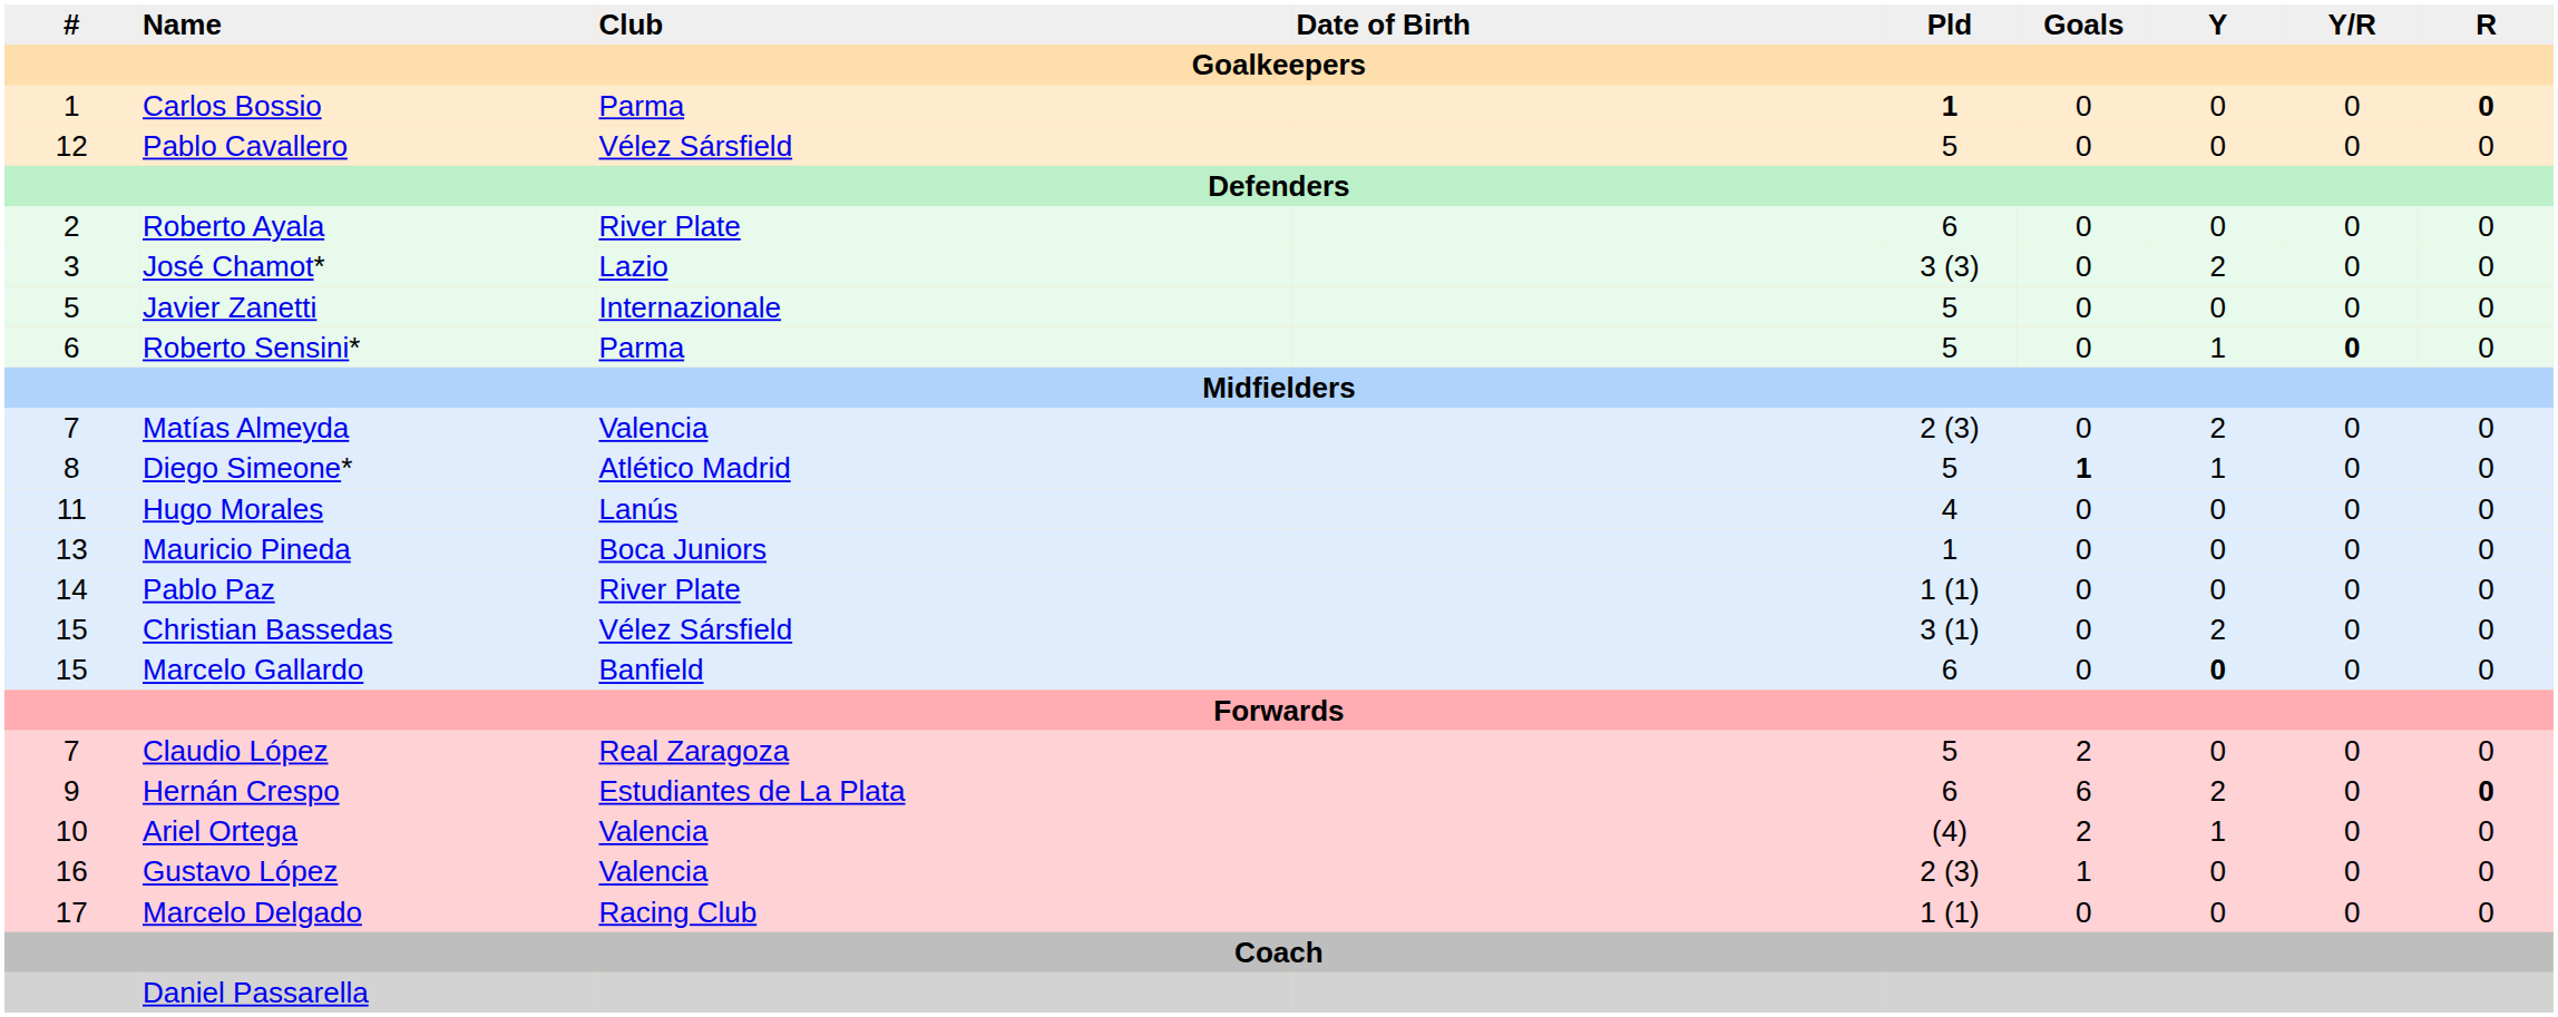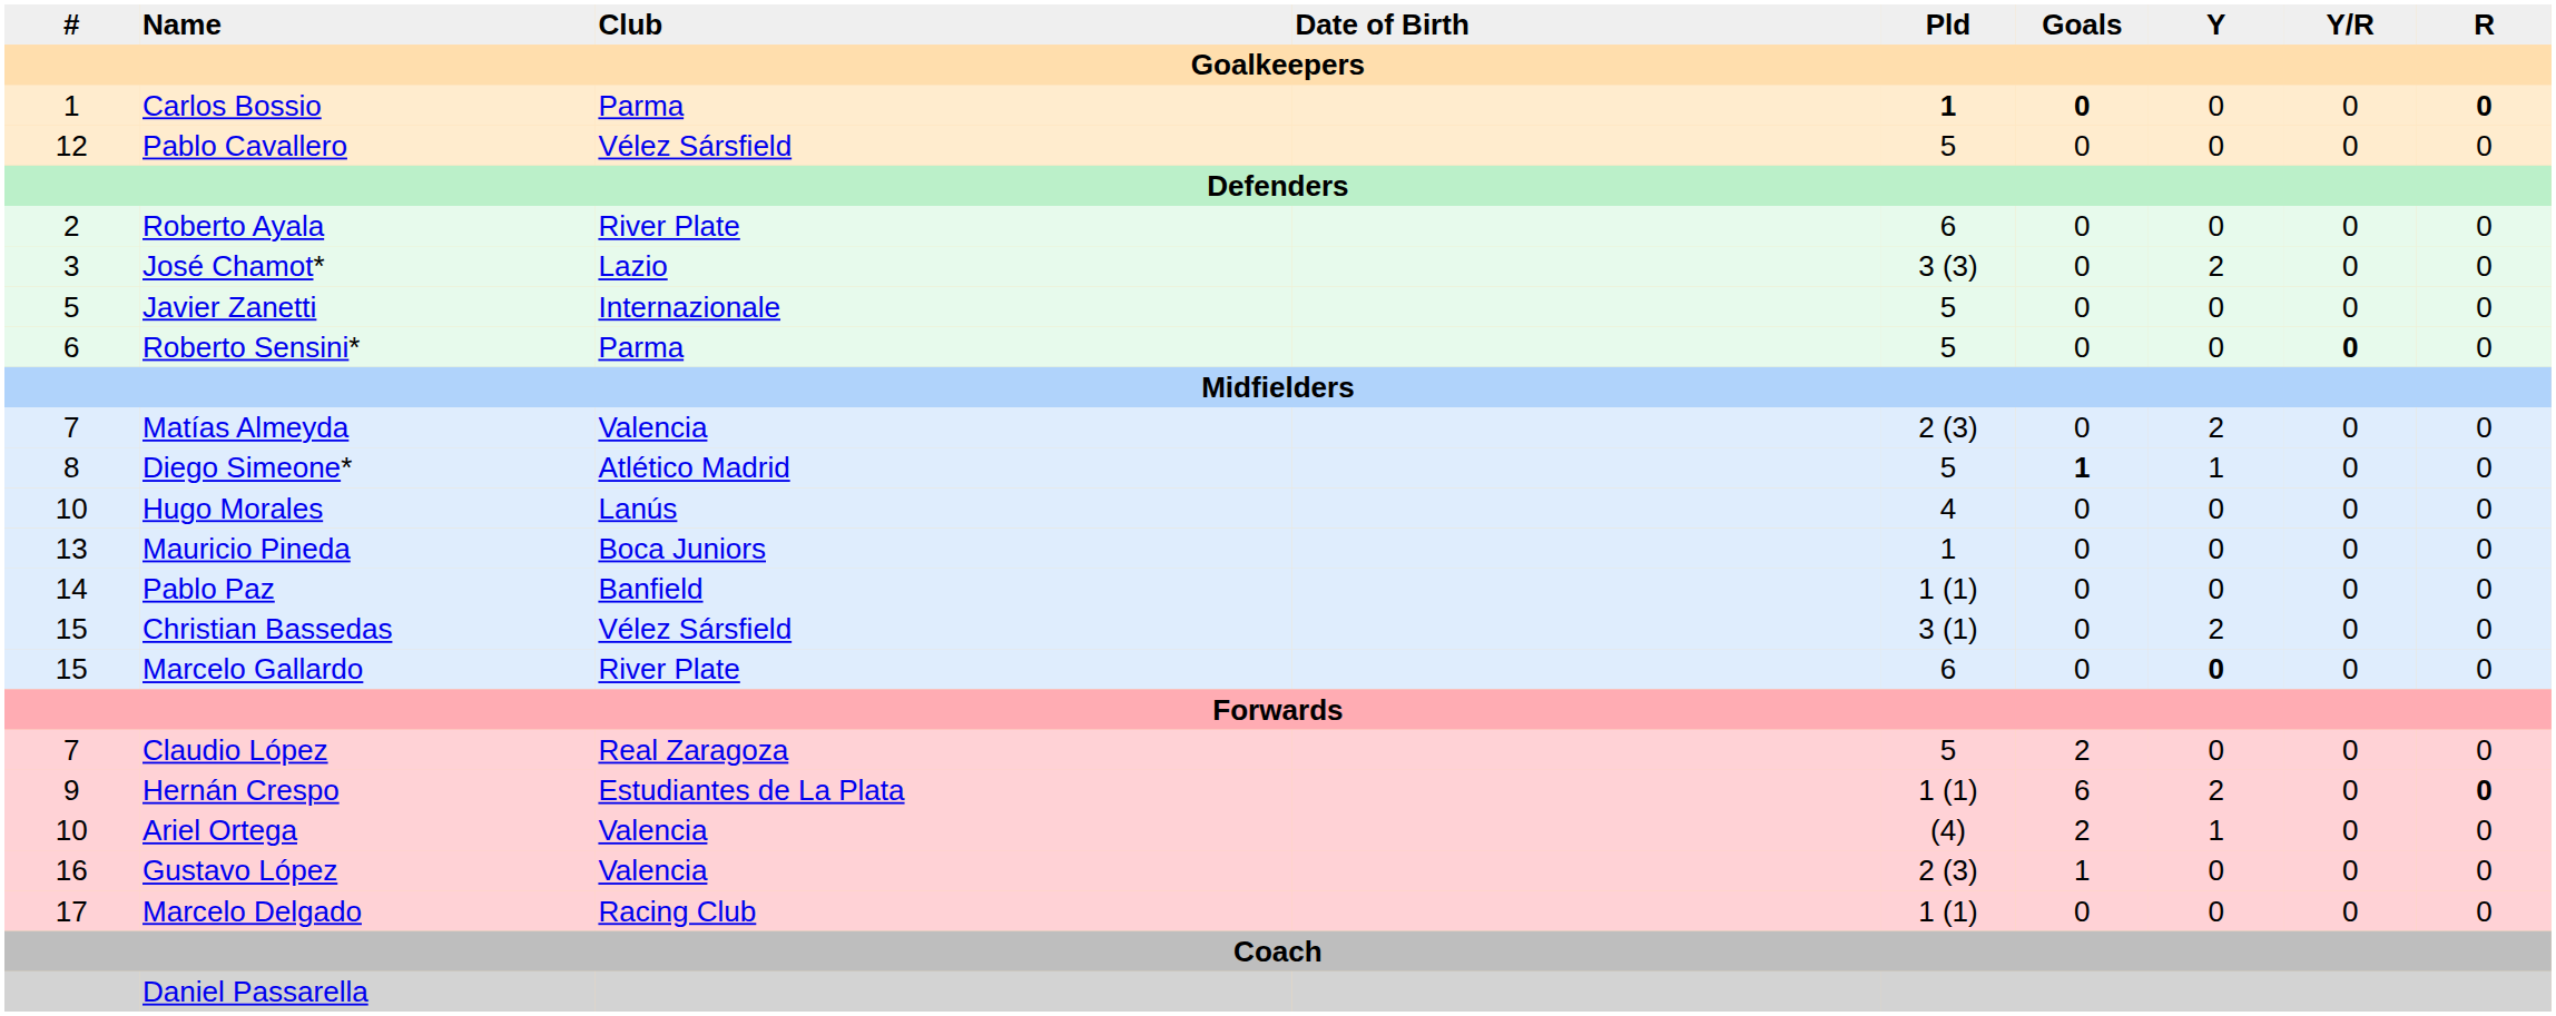Carlos Bossio | Goals: normal -> bold
Roberto Sensini* | Y: 1 -> 0
Hugo Morales | #: 11 -> 10
Pablo Paz | Club: River Plate -> Banfield
Marcelo Gallardo | Club: Banfield -> River Plate
Hernán Crespo | Pld: 6 -> 1 (1)
